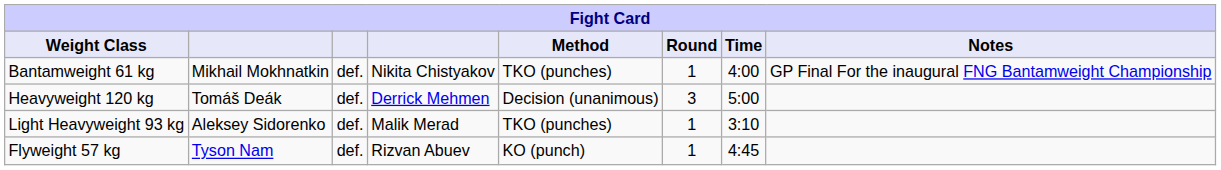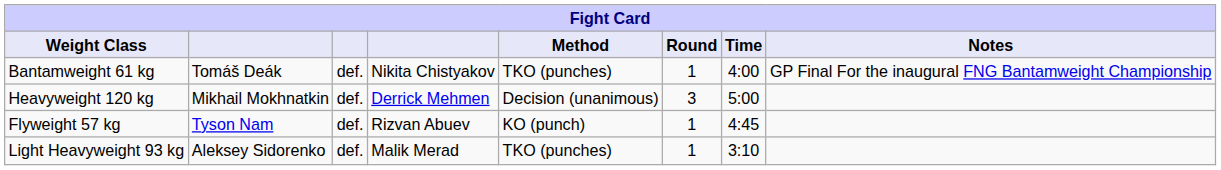Bantamweight 61 kg | column 2: Mikhail Mokhnatkin -> Tomáš Deák
Heavyweight 120 kg | column 2: Tomáš Deák -> Mikhail Mokhnatkin
rows swapped: Flyweight 57 kg <-> Light Heavyweight 93 kg
